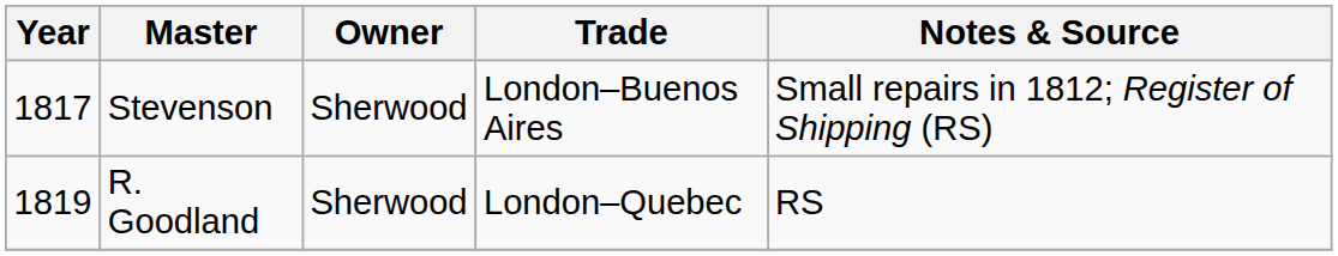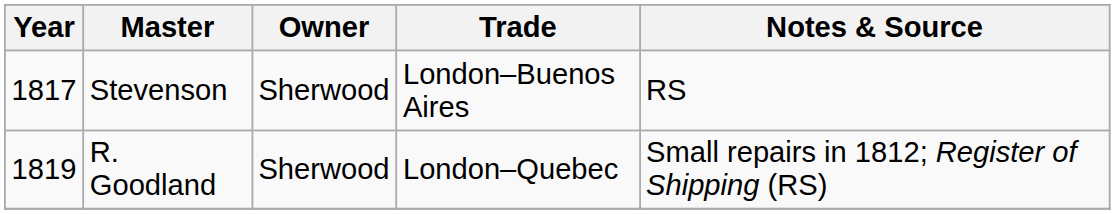Stevenson | Notes & Source: Small repairs in 1812; Register of Shipping (RS) -> RS
R. Goodland | Notes & Source: RS -> Small repairs in 1812; Register of Shipping (RS)
